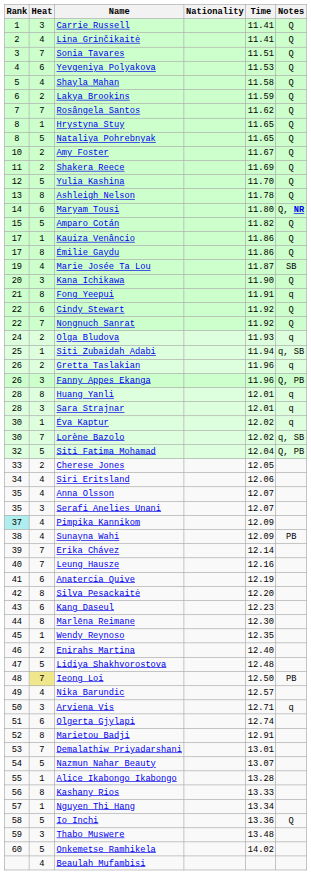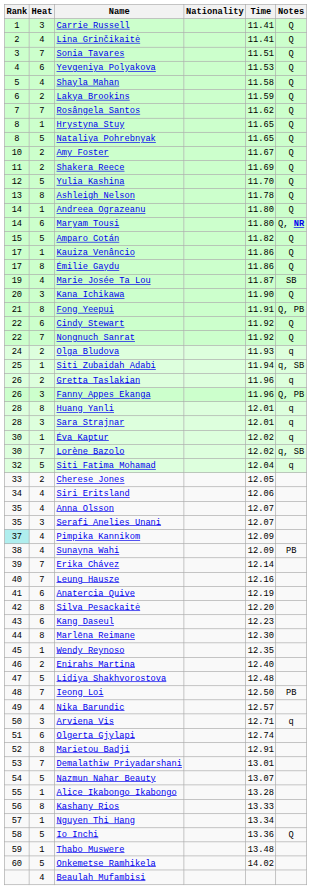+ row: 14 | 1 | Andreea Ograzeanu | 11.80 | Q
Fong Yeepui | Notes: q -> Q, PB
Siti Fatima Mohamad | Notes: Q, PB -> q
Ieong Loi | Heat: khaki background -> no background
Thabo Muswere | Heat: 3 -> 1
